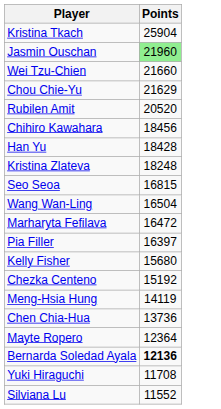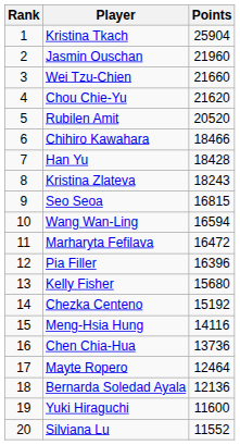+ column: Rank | 1 | 2 | 3 | 4 | 5 | 6 | 7 | 8 | 9 | 10 | 11 | 12 | 13 | 14 | 15 | 16 | 17 | 18 | 19 | 20
Jasmin Ouschan | Points: lightgreen background -> no background
Chou Chie-Yu | Points: 21629 -> 21620
Chihiro Kawahara | Points: 18456 -> 18466
Kristina Zlateva | Points: 18248 -> 18243
Wang Wan-Ling | Points: 16504 -> 16594
Pia Filler | Points: 16397 -> 16396
Meng-Hsia Hung | Points: 14119 -> 14116
Mayte Ropero | Points: 12364 -> 12464
Bernarda Soledad Ayala | Points: bold -> normal
Yuki Hiraguchi | Points: 11708 -> 11600
